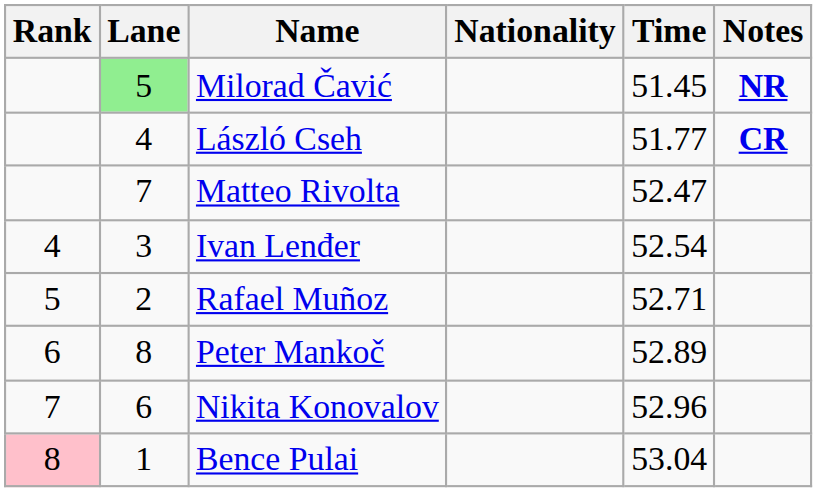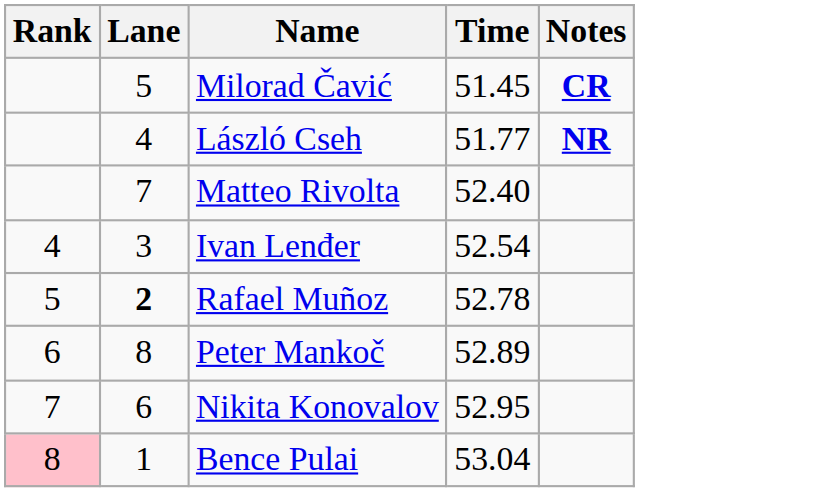- column: Nationality
Milorad Čavić | Lane: lightgreen background -> no background
Milorad Čavić | Notes: NR -> CR
László Cseh | Notes: CR -> NR
Matteo Rivolta | Time: 52.47 -> 52.40
Rafael Muñoz | Lane: normal -> bold
Rafael Muñoz | Time: 52.71 -> 52.78
Nikita Konovalov | Time: 52.96 -> 52.95
